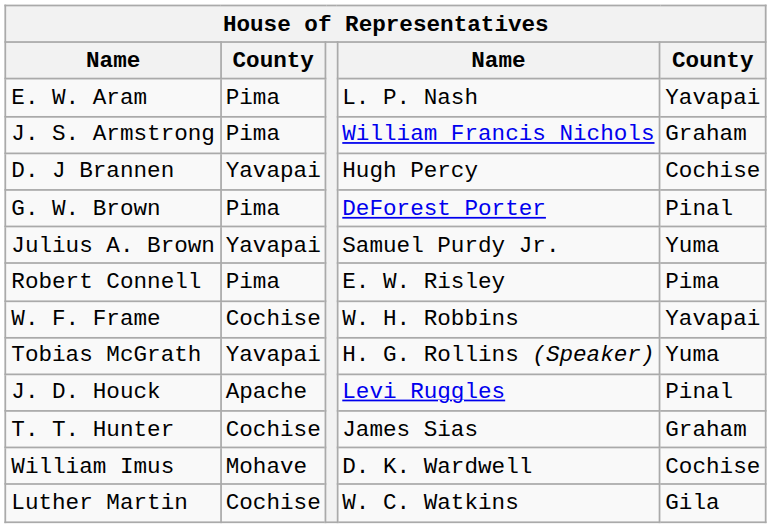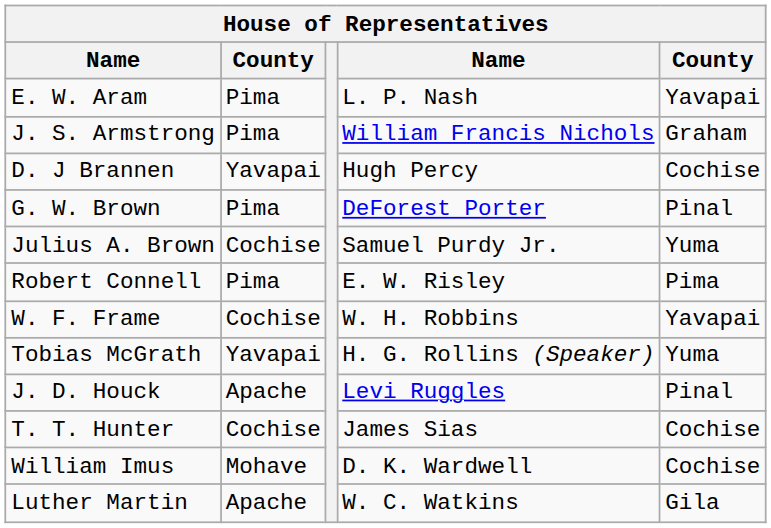Julius A. Brown | column 2: Yavapai -> Cochise
T. T. Hunter | column 5: Graham -> Cochise
Luther Martin | column 2: Cochise -> Apache
